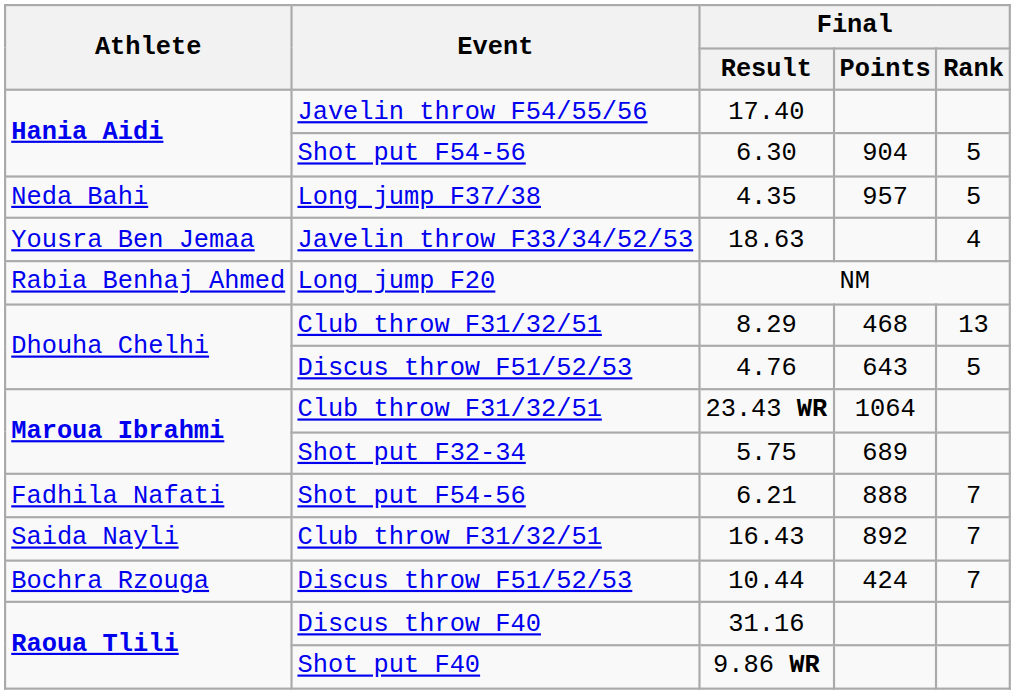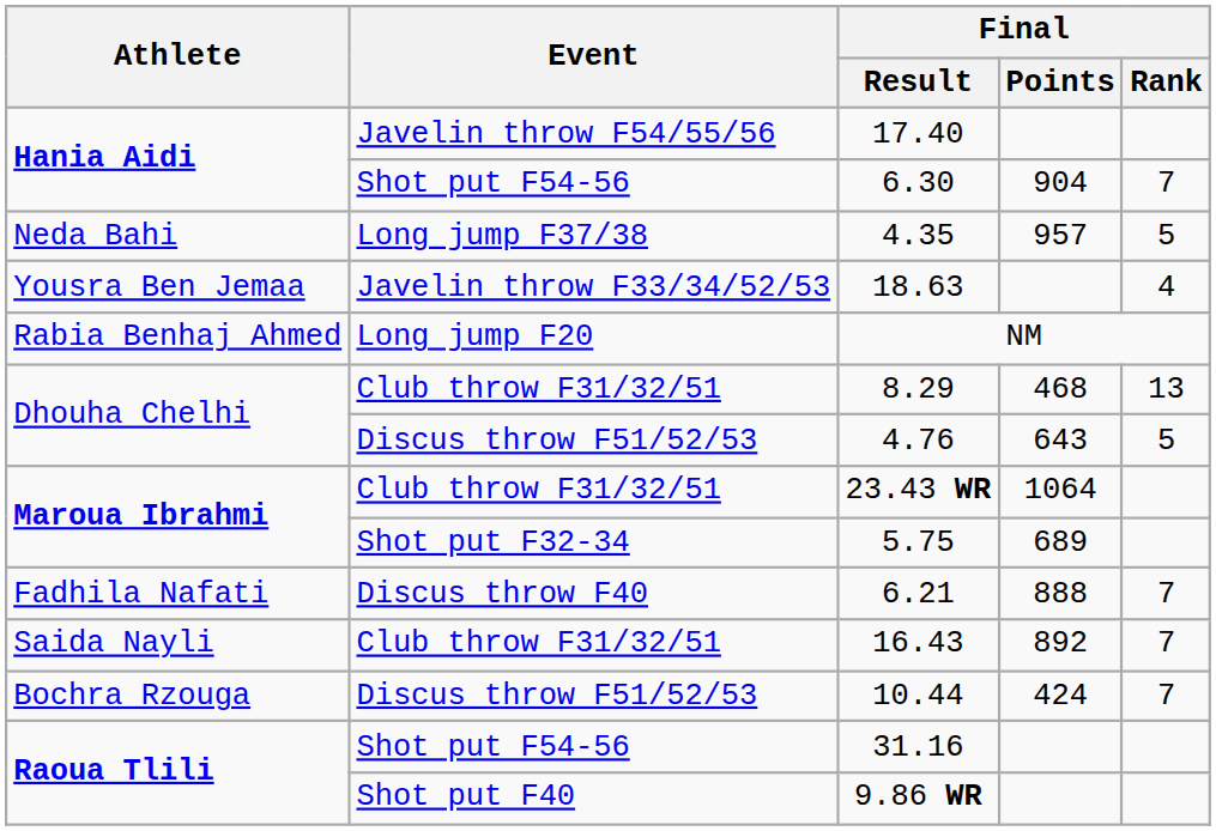6.30 | Final / Rank: 5 -> 7
6.21 | Event: Shot put F54-56 -> Discus throw F40
31.16 | Event: Discus throw F40 -> Shot put F54-56
